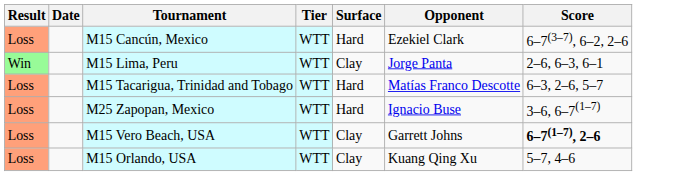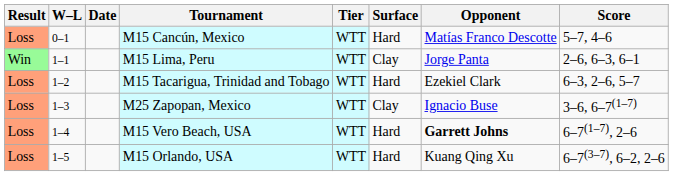+ column: W–L | 0–1 | 1–1 | 1–2 | 1–3 | 1–4 | 1–5
M15 Cancún, Mexico | Opponent: Ezekiel Clark -> Matías Franco Descotte
M15 Cancún, Mexico | Score: 6–7(3–7), 6–2, 2–6 -> 5–7, 4–6
M15 Tacarigua, Trinidad and Tobago | Opponent: Matías Franco Descotte -> Ezekiel Clark
M25 Zapopan, Mexico | Surface: Hard -> Clay
M15 Vero Beach, USA | Surface: Clay -> Hard
M15 Vero Beach, USA | Opponent: normal -> bold
M15 Vero Beach, USA | Score: bold -> normal
M15 Orlando, USA | Surface: Clay -> Hard
M15 Orlando, USA | Score: 5–7, 4–6 -> 6–7(3–7), 6–2, 2–6
